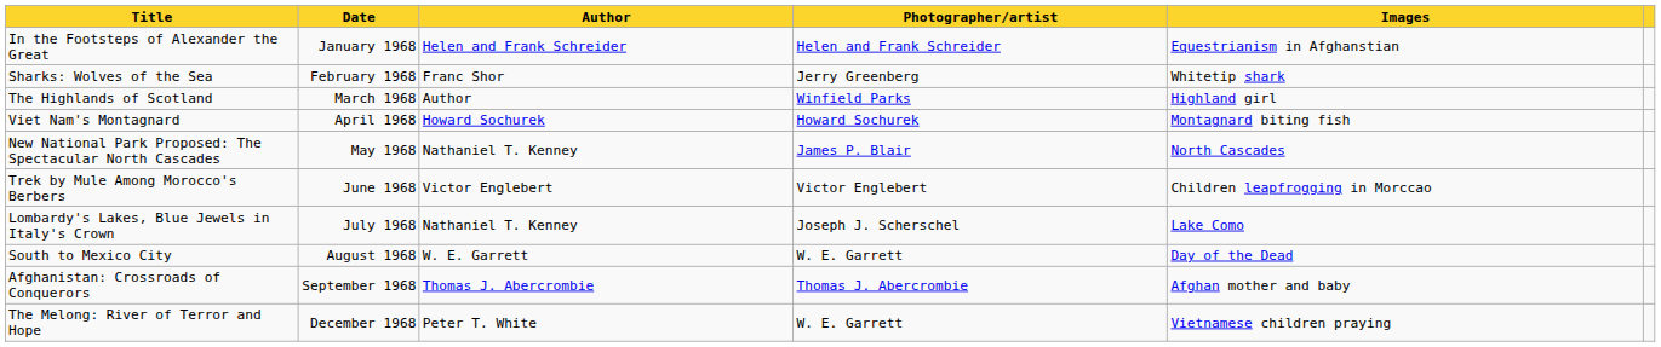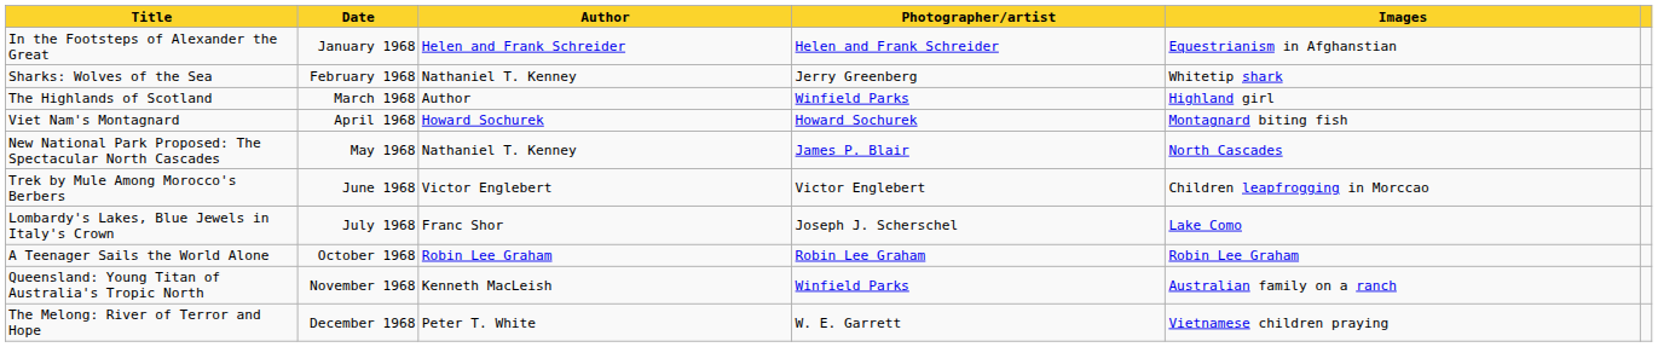Sharks: Wolves of the Sea | Author: Franc Shor -> Nathaniel T. Kenney
Lombardy's Lakes, Blue Jewels in Italy's Crown | Author: Nathaniel T. Kenney -> Franc Shor
- row: South to Mexico City | August 1968 | W. E. Garrett | W. E. Garrett | Day of the Dead
- row: Afghanistan: Crossroads of Conquerors | September 1968 | Thomas J. Abercrombie | Thomas J. Abercrombie | Afghan mother and baby
+ row: A Teenager Sails the World Alone | October 1968 | Robin Lee Graham | Robin Lee Graham | Robin Lee Graham
+ row: Queensland: Young Titan of Australia's Tropic North | November 1968 | Kenneth MacLeish | Winfield Parks | Australian family on a ranch
